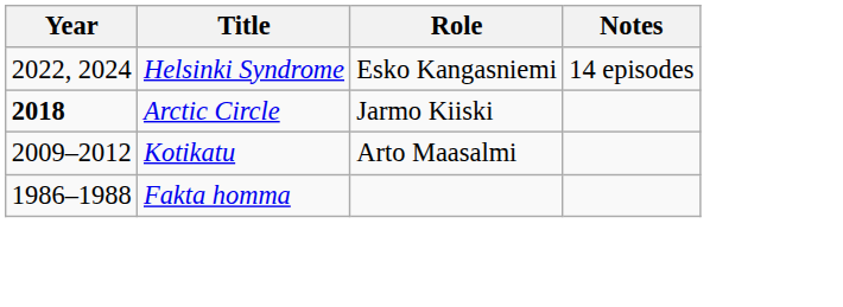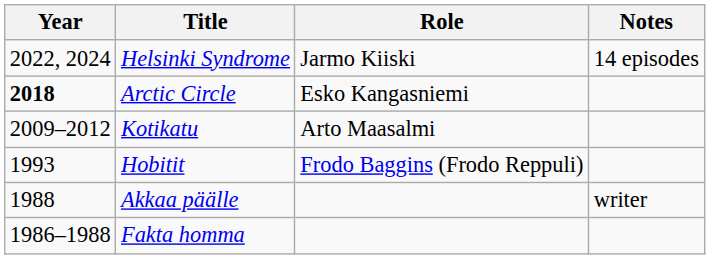Helsinki Syndrome | Role: Esko Kangasniemi -> Jarmo Kiiski
Arctic Circle | Role: Jarmo Kiiski -> Esko Kangasniemi
+ row: 1993 | Hobitit | Frodo Baggins (Frodo Reppuli)
+ row: 1988 | Akkaa päälle | writer
